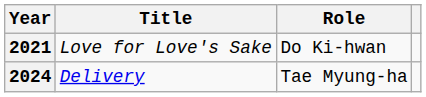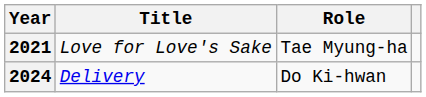2021 | Role: Do Ki-hwan -> Tae Myung-ha
2024 | Role: Tae Myung-ha -> Do Ki-hwan
